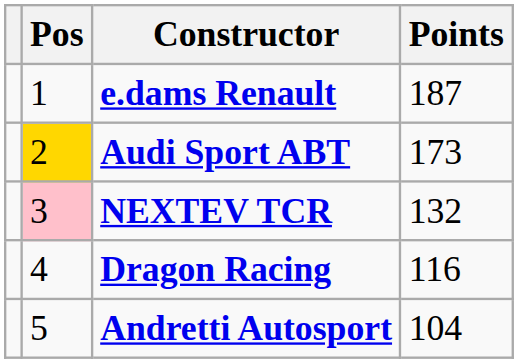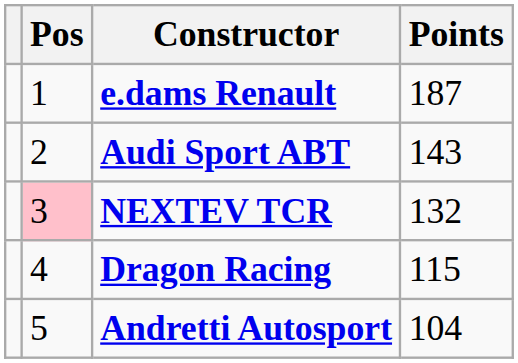Audi Sport ABT | Pos: gold background -> no background
Audi Sport ABT | Points: 173 -> 143
Dragon Racing | Points: 116 -> 115
